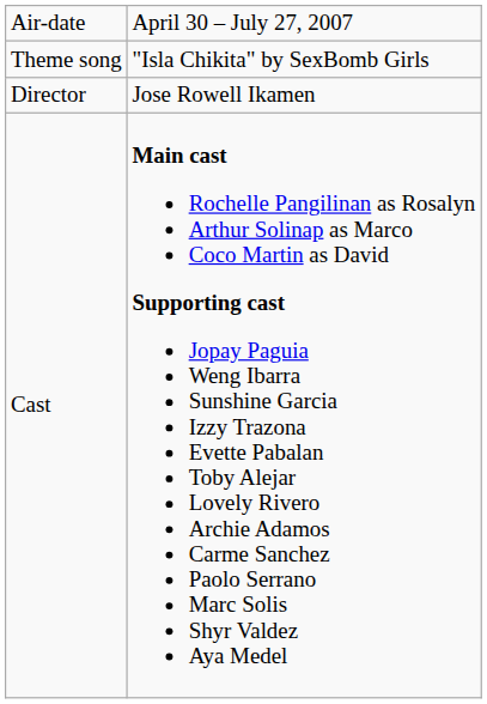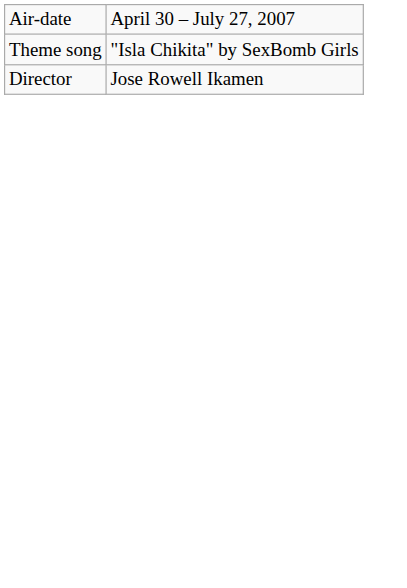- row: Cast | Main cast Rochelle Pangilinan as Rosalyn Arthur Solinap as Marco Coco Martin as David Supporting cast Jopay Paguia Weng Ibarra Sunshine Garcia Izzy Trazona Evette Pabalan Toby Alejar Lovely Rivero Archie Adamos Carme Sanchez Paolo Serrano Marc Solis Shyr Valdez Aya Medel
